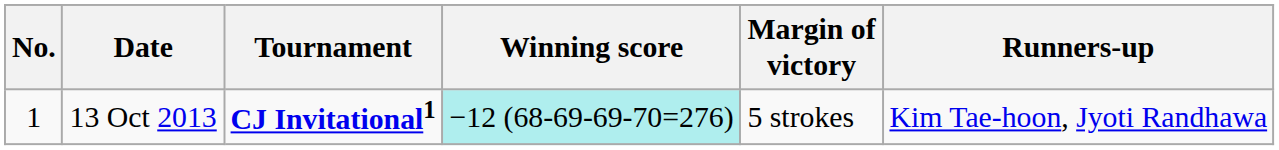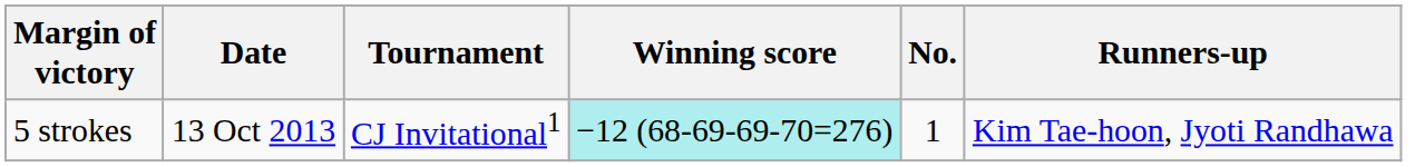columns swapped: No. <-> Margin of victory
13 Oct 2013 | Tournament: bold -> normal
